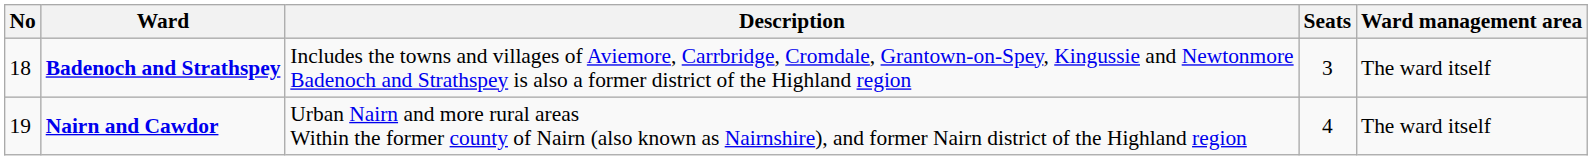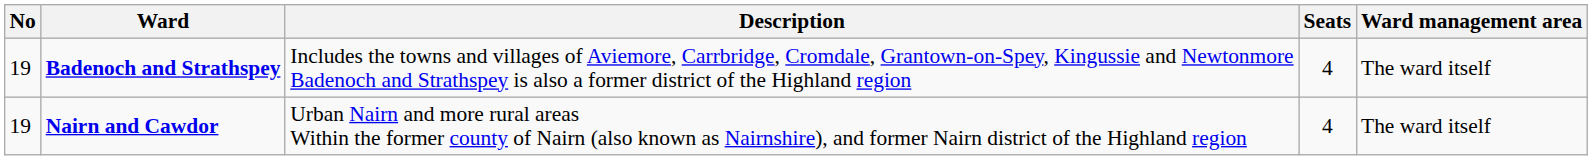Badenoch and Strathspey | No: 18 -> 19
Badenoch and Strathspey | Seats: 3 -> 4
